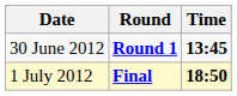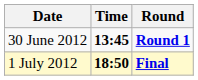columns swapped: Time <-> Round
